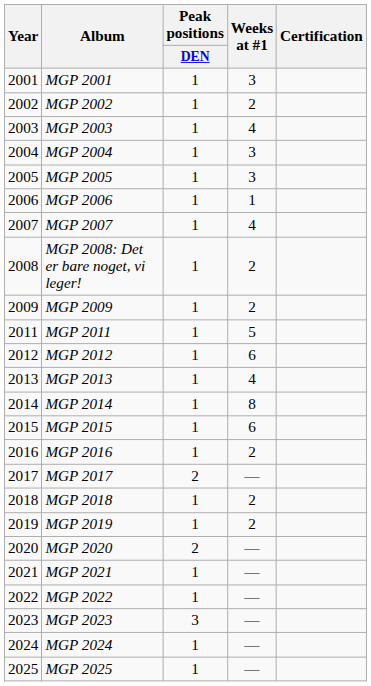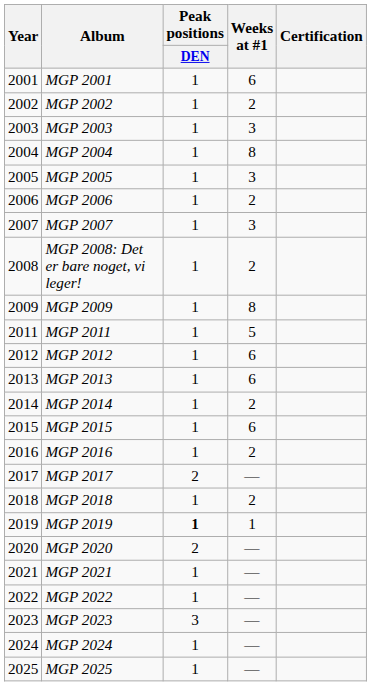MGP 2001 | Weeks at #1: 3 -> 6
MGP 2003 | Weeks at #1: 4 -> 3
MGP 2004 | Weeks at #1: 3 -> 8
MGP 2006 | Weeks at #1: 1 -> 2
MGP 2007 | Weeks at #1: 4 -> 3
MGP 2009 | Weeks at #1: 2 -> 8
MGP 2013 | Weeks at #1: 4 -> 6
MGP 2014 | Weeks at #1: 8 -> 2
MGP 2019 | Peak positions / DEN: normal -> bold
MGP 2019 | Weeks at #1: 2 -> 1
